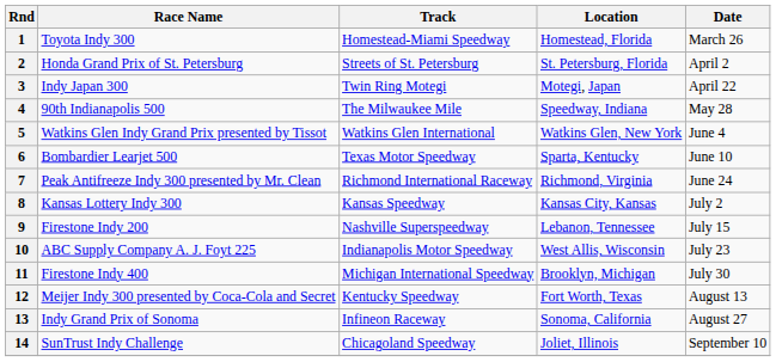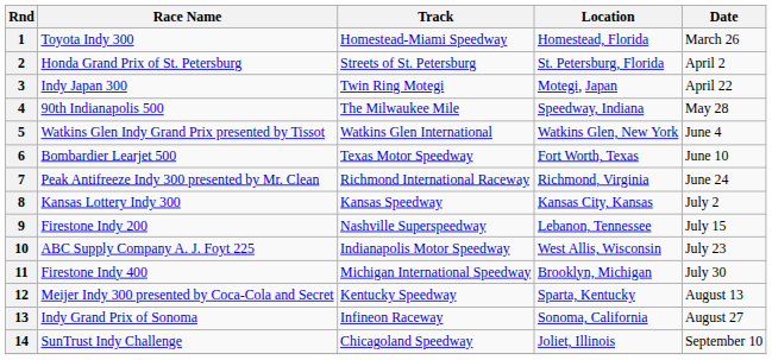6 | Location: Sparta, Kentucky -> Fort Worth, Texas
12 | Location: Fort Worth, Texas -> Sparta, Kentucky
